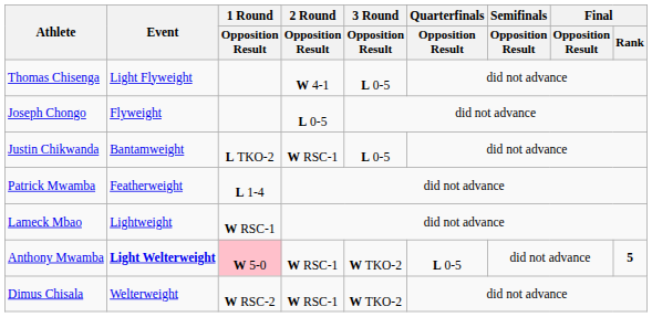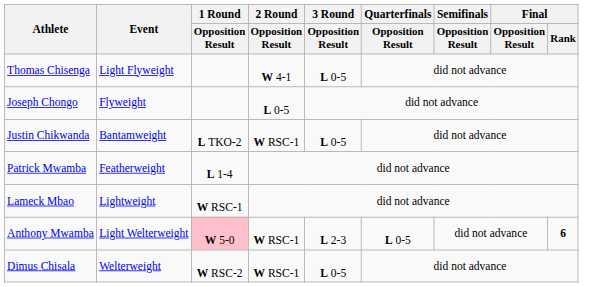Anthony Mwamba | Event: bold -> normal
Anthony Mwamba | 3 Round / Opposition Result: W TKO-2 -> L 2-3
Anthony Mwamba | Final / Rank: 5 -> 6
Dimus Chisala | 3 Round / Opposition Result: W TKO-2 -> L 0-5
